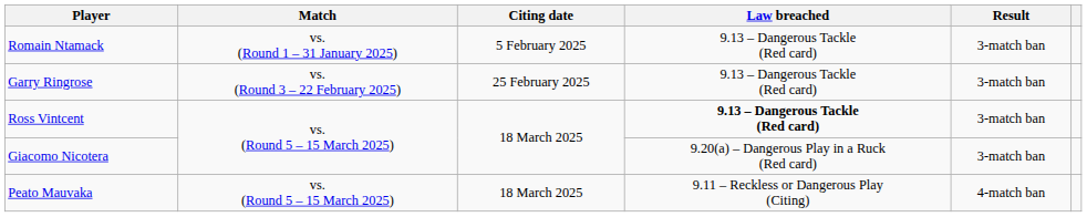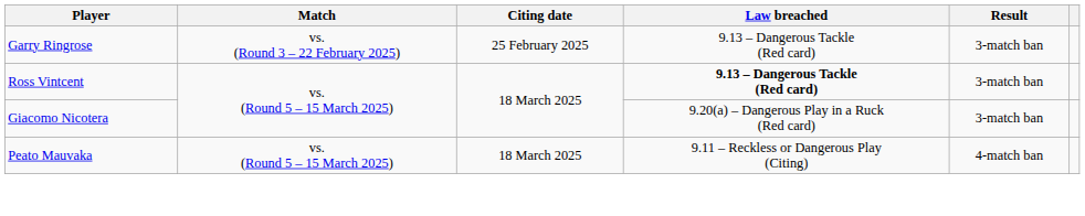- row: Romain Ntamack | vs. (Round 1 – 31 January 2025) | 5 February 2025 | 9.13 – Dangerous Tackle (Red card) | 3-match ban
